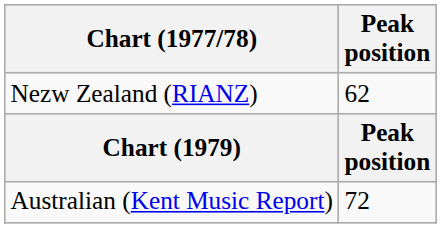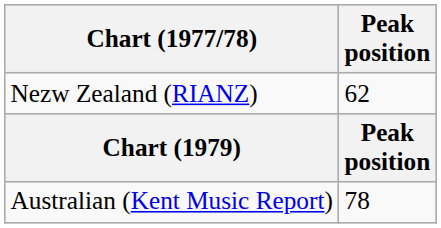Australian (Kent Music Report) | Peak position: 72 -> 78
